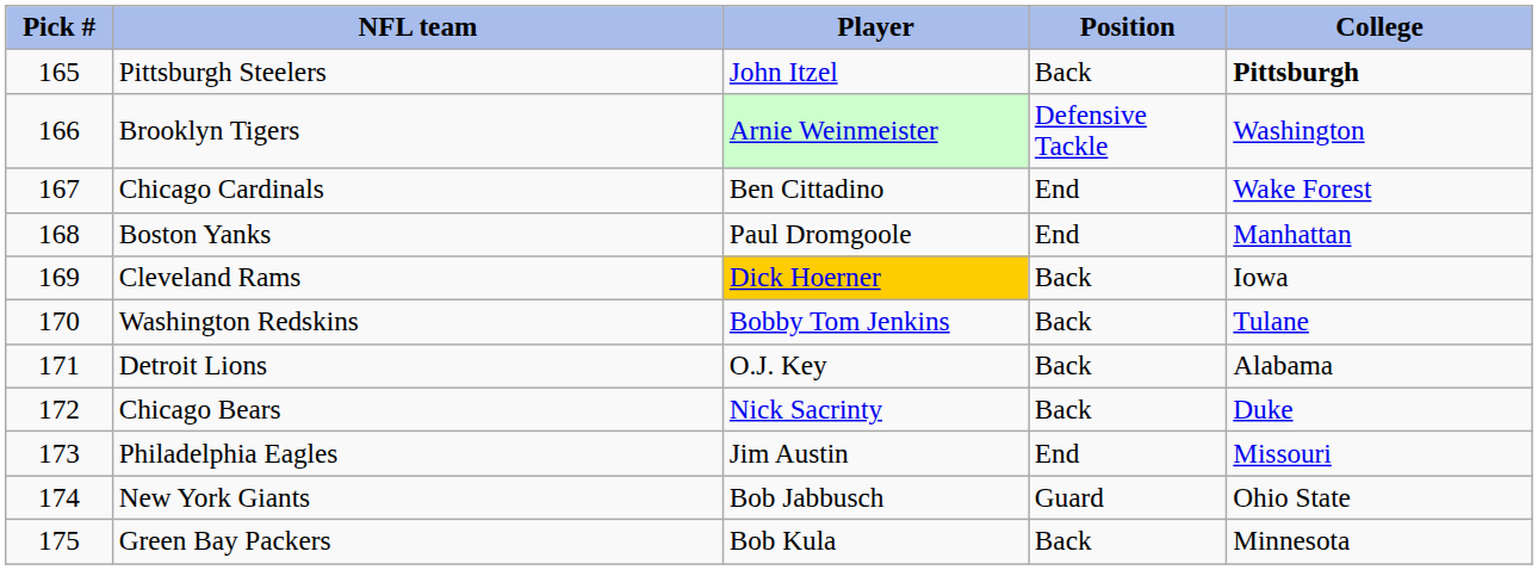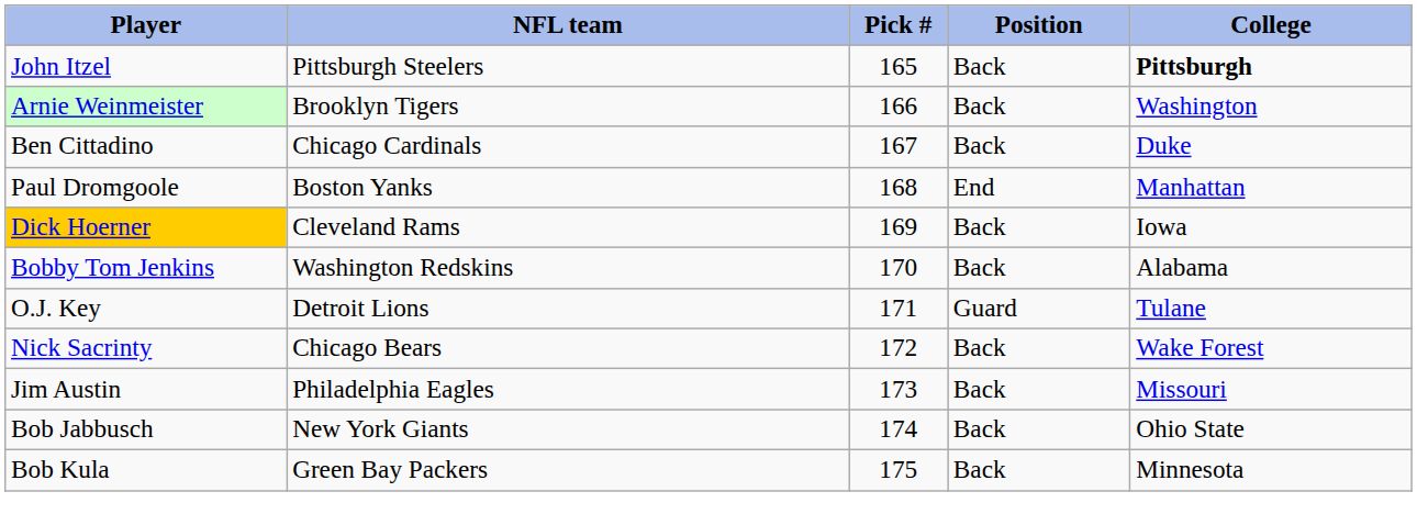columns swapped: Pick # <-> Player
Brooklyn Tigers | Position: Defensive Tackle -> Back
Chicago Cardinals | Position: End -> Back
Chicago Cardinals | College: Wake Forest -> Duke
Washington Redskins | College: Tulane -> Alabama
Detroit Lions | Position: Back -> Guard
Detroit Lions | College: Alabama -> Tulane
Chicago Bears | College: Duke -> Wake Forest
Philadelphia Eagles | Position: End -> Back
New York Giants | Position: Guard -> Back
